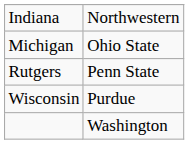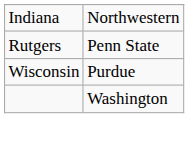- row: Michigan | Ohio State
